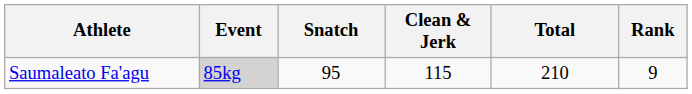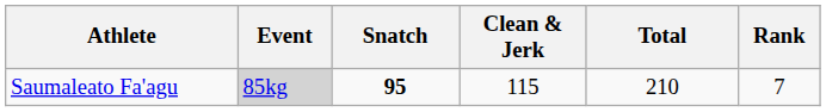Saumaleato Fa'agu | Snatch: normal -> bold
Saumaleato Fa'agu | Rank: 9 -> 7
